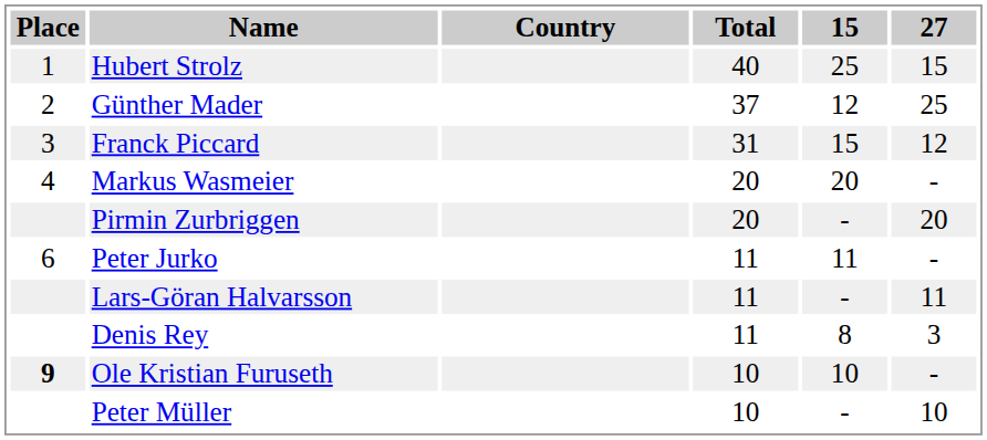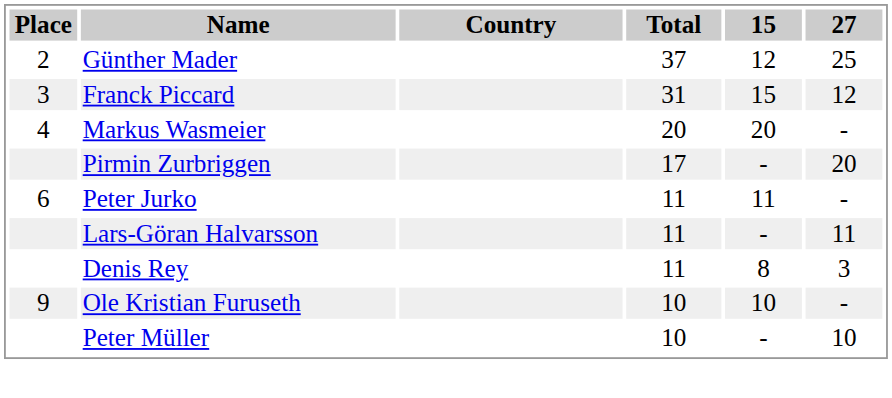- row: 1 | Hubert Strolz | 40 | 25 | 15
Pirmin Zurbriggen | Total: 20 -> 17
Ole Kristian Furuseth | Place: bold -> normal
